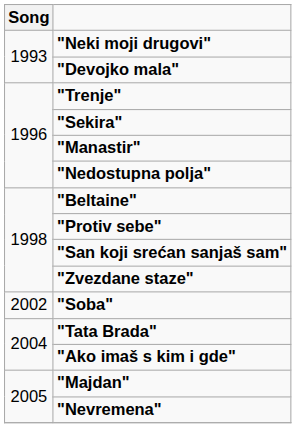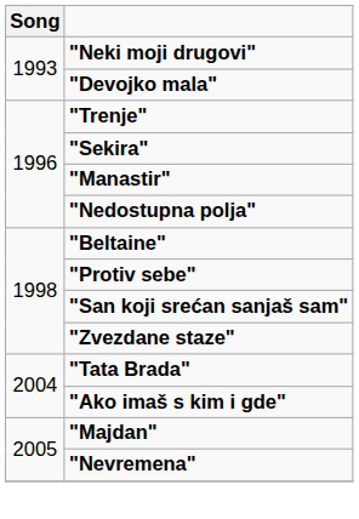- row: 2002 | "Soba"
